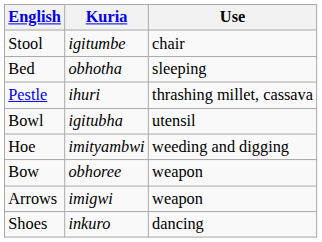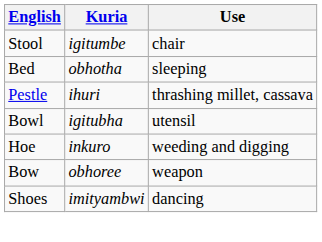Hoe | Kuria: imityambwi -> inkuro
- row: Arrows | imigwi | weapon
Shoes | Kuria: inkuro -> imityambwi
